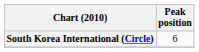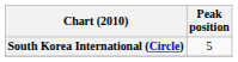South Korea International (Circle) | Peak position: 6 -> 5
